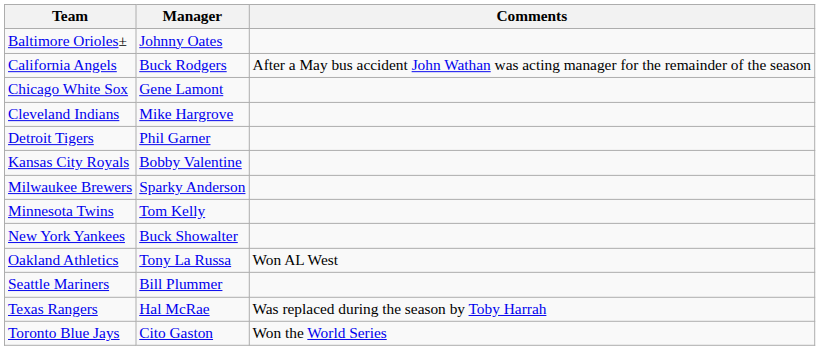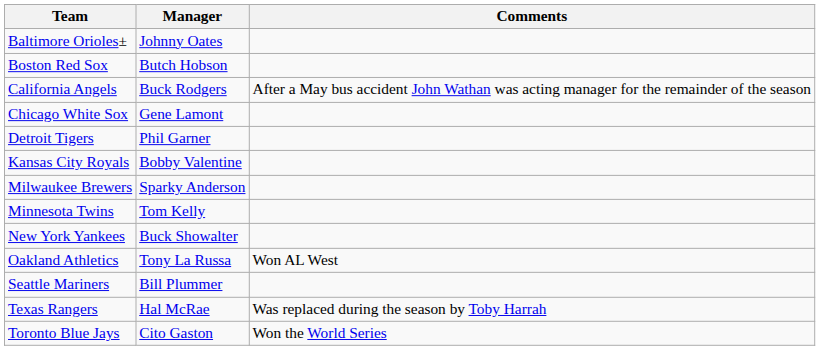+ row: Boston Red Sox | Butch Hobson
- row: Cleveland Indians | Mike Hargrove
